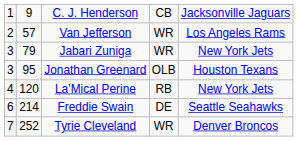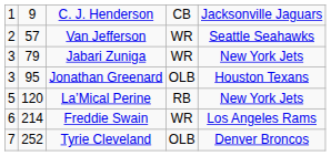Van Jefferson | column 5: Los Angeles Rams -> Seattle Seahawks
La’Mical Perine | column 1: 4 -> 5
Freddie Swain | column 4: DE -> WR
Freddie Swain | column 5: Seattle Seahawks -> Los Angeles Rams
Tyrie Cleveland | column 4: WR -> OLB
